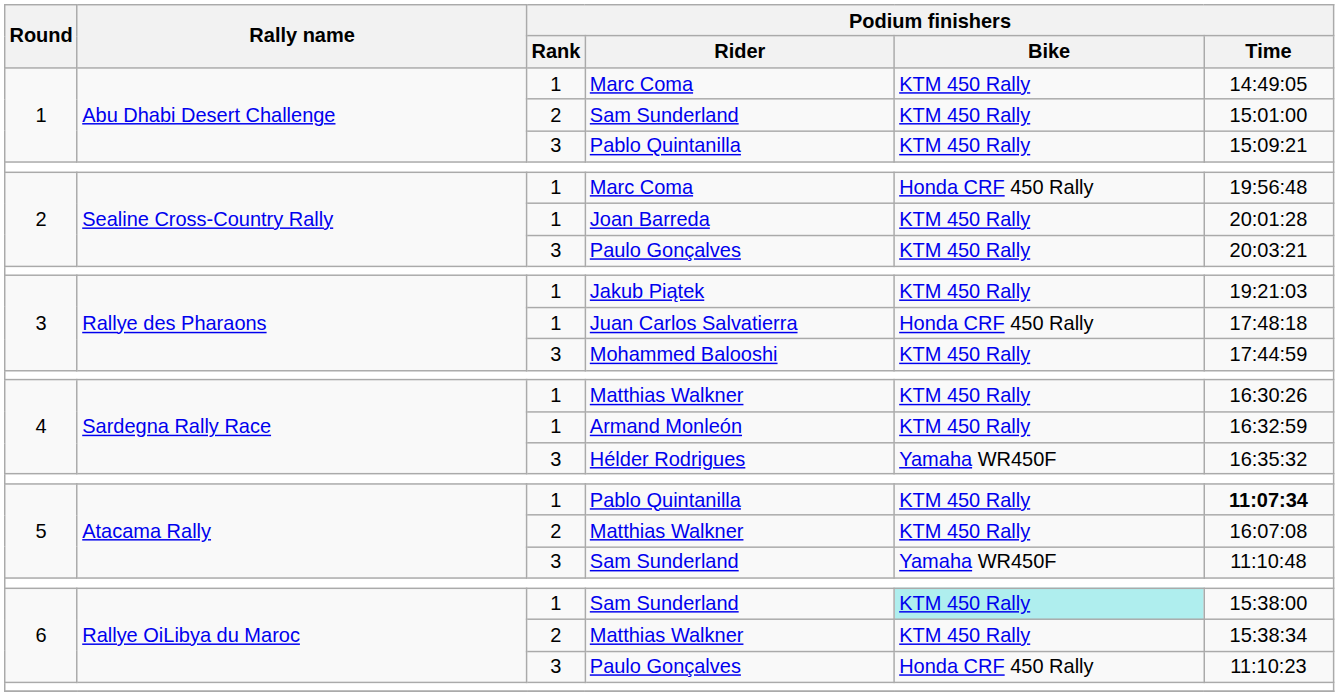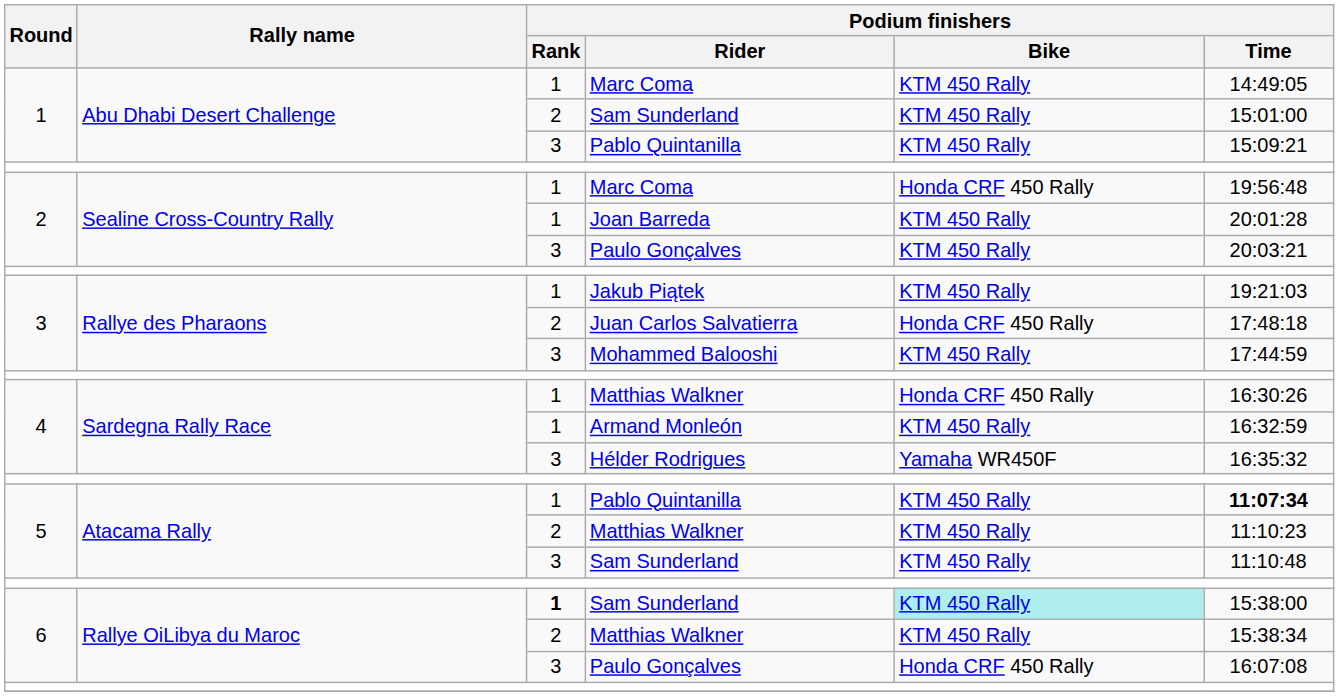Juan Carlos Salvatierra | Podium finishers / Rank: 1 -> 2
4 / Matthias Walkner | Podium finishers / Bike: KTM 450 Rally -> Honda CRF 450 Rally
5 / Matthias Walkner | Podium finishers / Time: 16:07:08 -> 11:10:23
5 / Sam Sunderland | Podium finishers / Bike: Yamaha WR450F -> KTM 450 Rally
6 / Sam Sunderland | Podium finishers / Rank: normal -> bold
6 / Paulo Gonçalves | Podium finishers / Time: 11:10:23 -> 16:07:08
